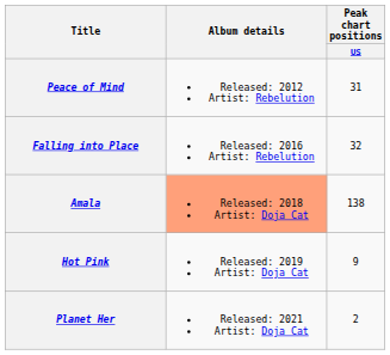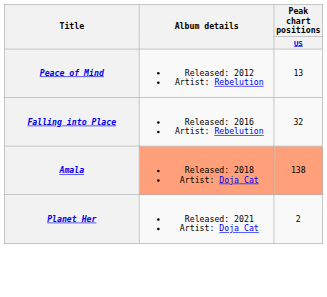Peace of Mind | Peak chart positions / US: 31 -> 13
Amala | Peak chart positions / US: no background -> lightsalmon background
- row: Hot Pink | Released: 2019 Artist: Doja Cat | 9
